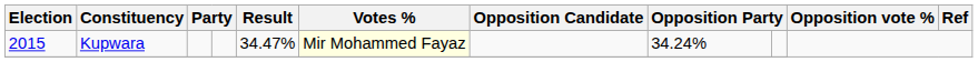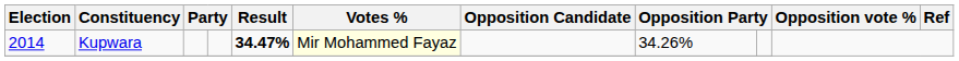Kupwara | Election: 2015 -> 2014
Kupwara | Result: normal -> bold
Kupwara | column 8: 34.24% -> 34.26%
